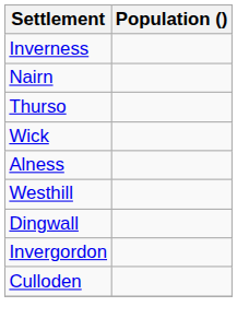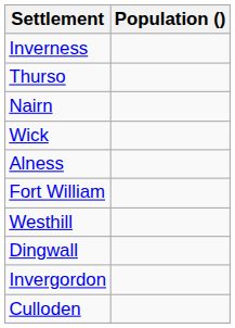rows swapped: Nairn <-> Thurso
+ row: Fort William
